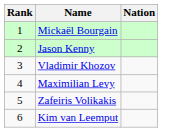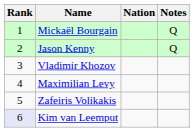+ column: Notes | Q | Q
Kim van Leemput | Rank: no background -> lavender background
